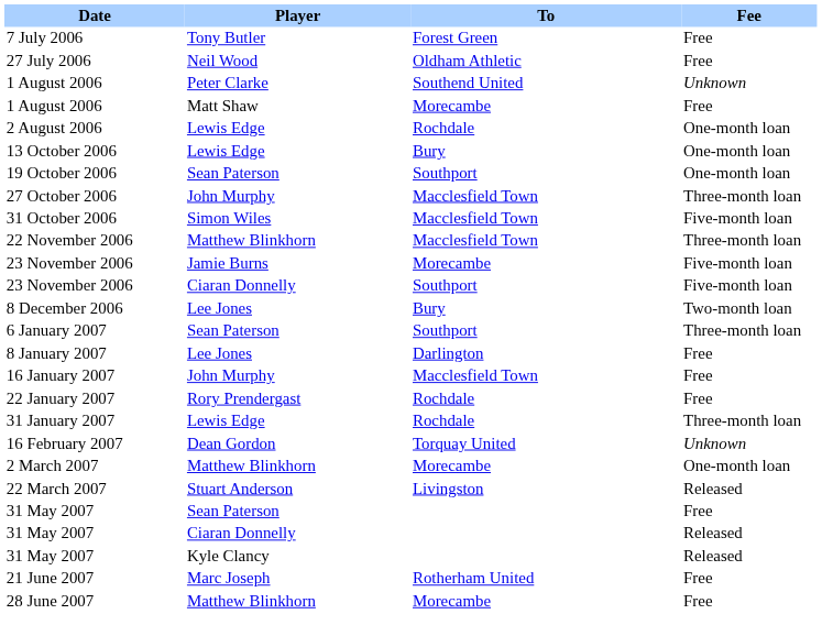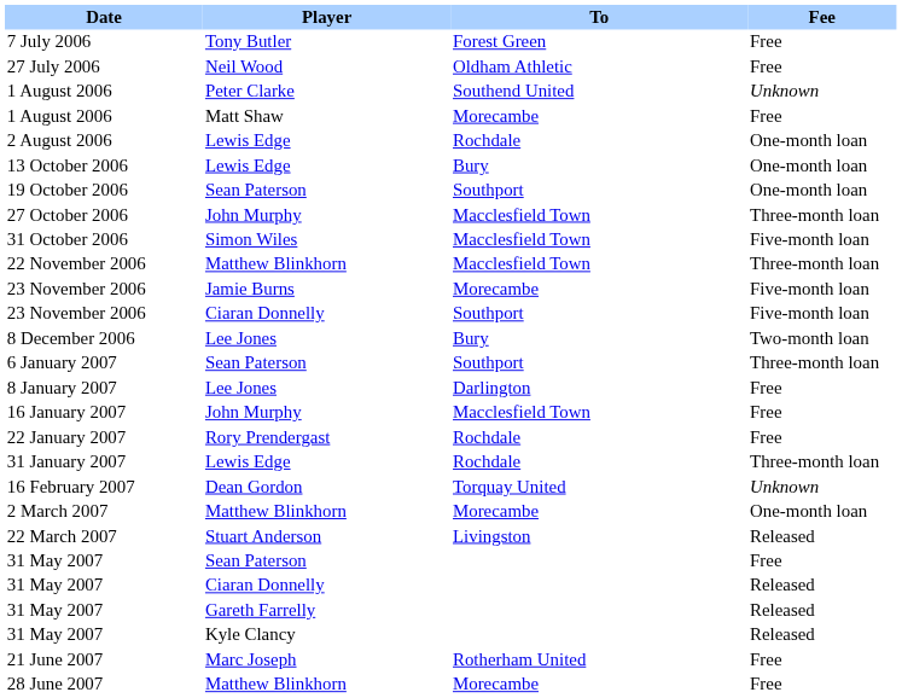+ row: 31 May 2007 | Gareth Farrelly | Released
